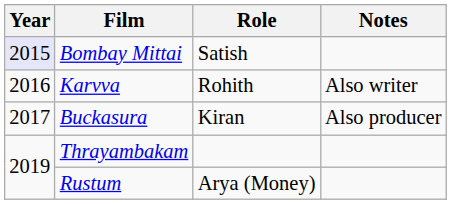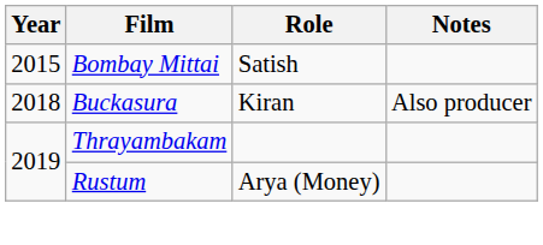Bombay Mittai | Year: lavender background -> no background
- row: 2016 | Karvva | Rohith | Also writer
Buckasura | Year: 2017 -> 2018
